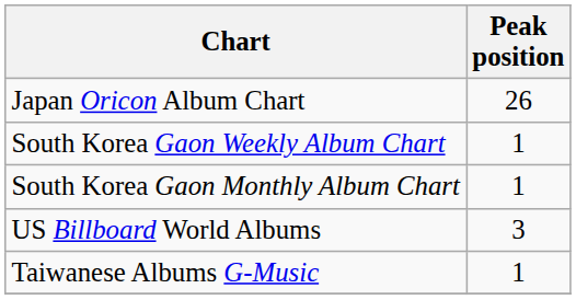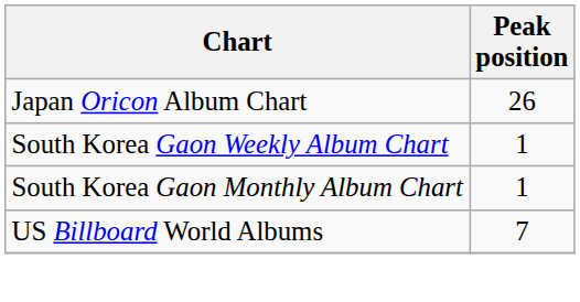US Billboard World Albums | Peak position: 3 -> 7
- row: Taiwanese Albums G-Music | 1
